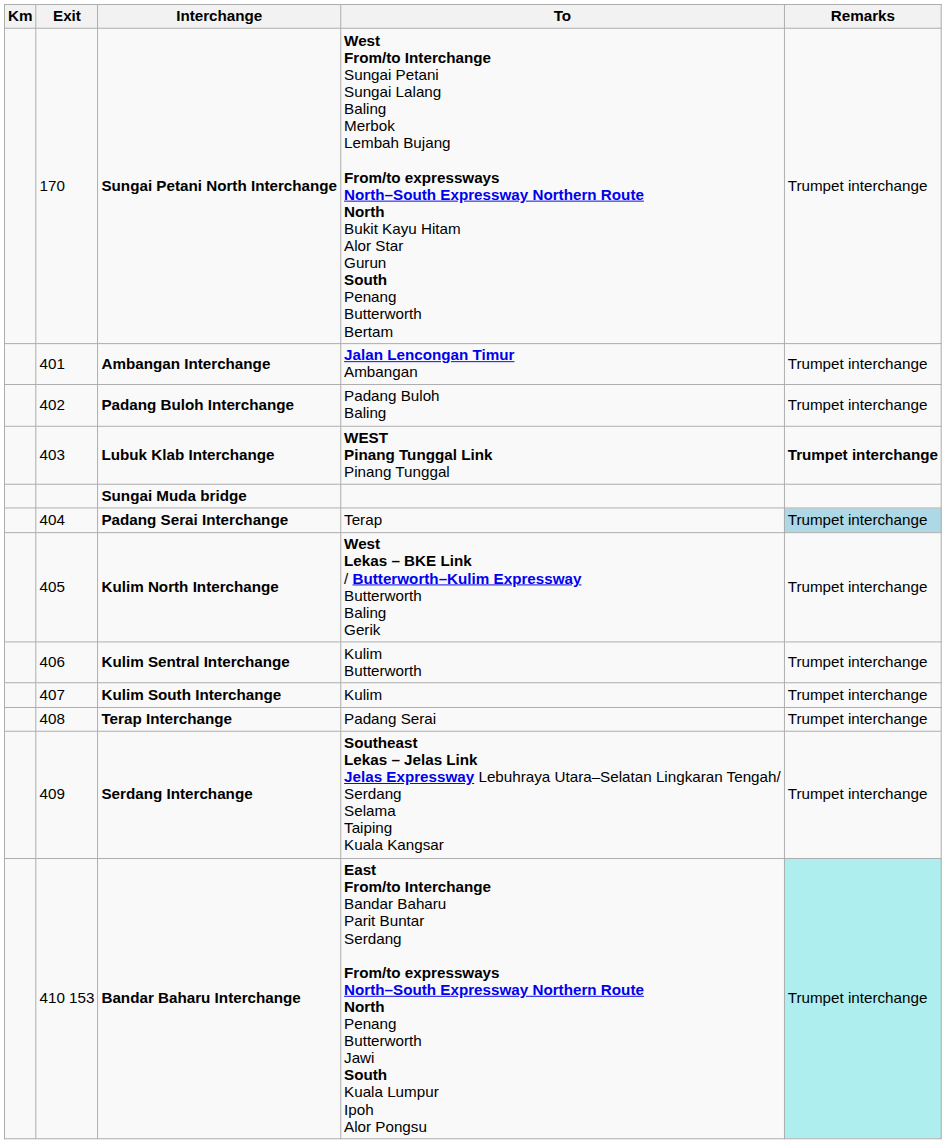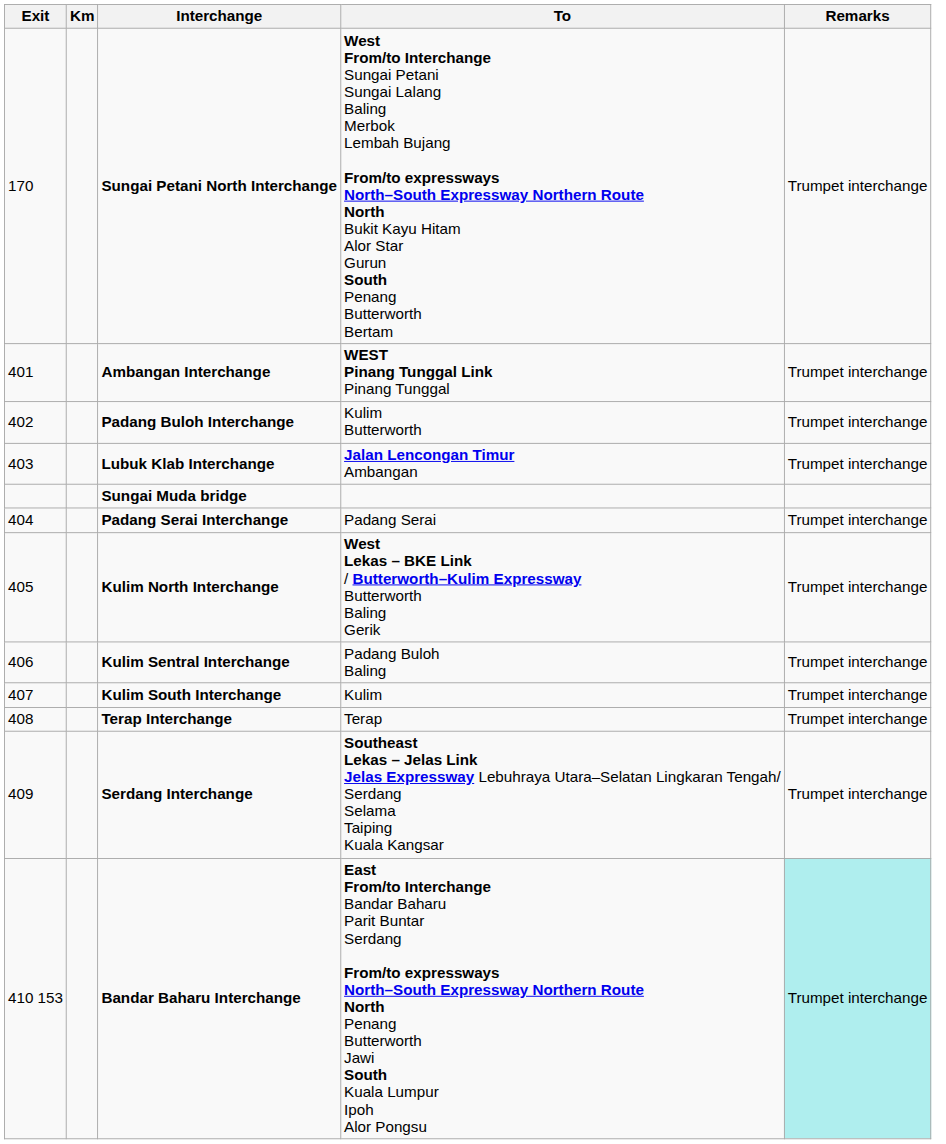columns swapped: Km <-> Exit
Ambangan Interchange | To: Jalan Lencongan Timur Ambangan -> WEST Pinang Tunggal Link Pinang Tunggal
Padang Buloh Interchange | To: Padang Buloh Baling -> Kulim Butterworth
Lubuk Klab Interchange | To: WEST Pinang Tunggal Link Pinang Tunggal -> Jalan Lencongan Timur Ambangan
Lubuk Klab Interchange | Remarks: bold -> normal
Padang Serai Interchange | To: Terap -> Padang Serai
Padang Serai Interchange | Remarks: lightblue background -> no background
Kulim Sentral Interchange | To: Kulim Butterworth -> Padang Buloh Baling
Terap Interchange | To: Padang Serai -> Terap
